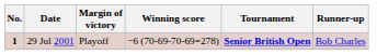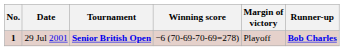columns swapped: Tournament <-> Margin of victory
29 Jul 2001 | Runner-up: normal -> bold
